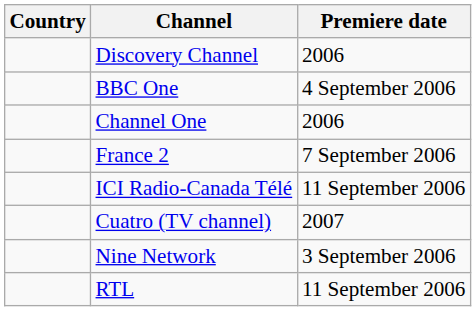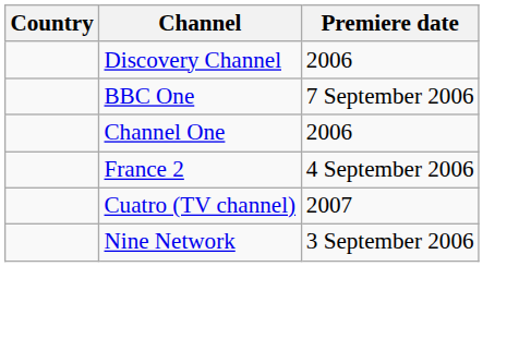BBC One | Premiere date: 4 September 2006 -> 7 September 2006
France 2 | Premiere date: 7 September 2006 -> 4 September 2006
- row: ICI Radio-Canada Télé | 11 September 2006
- row: RTL | 11 September 2006
